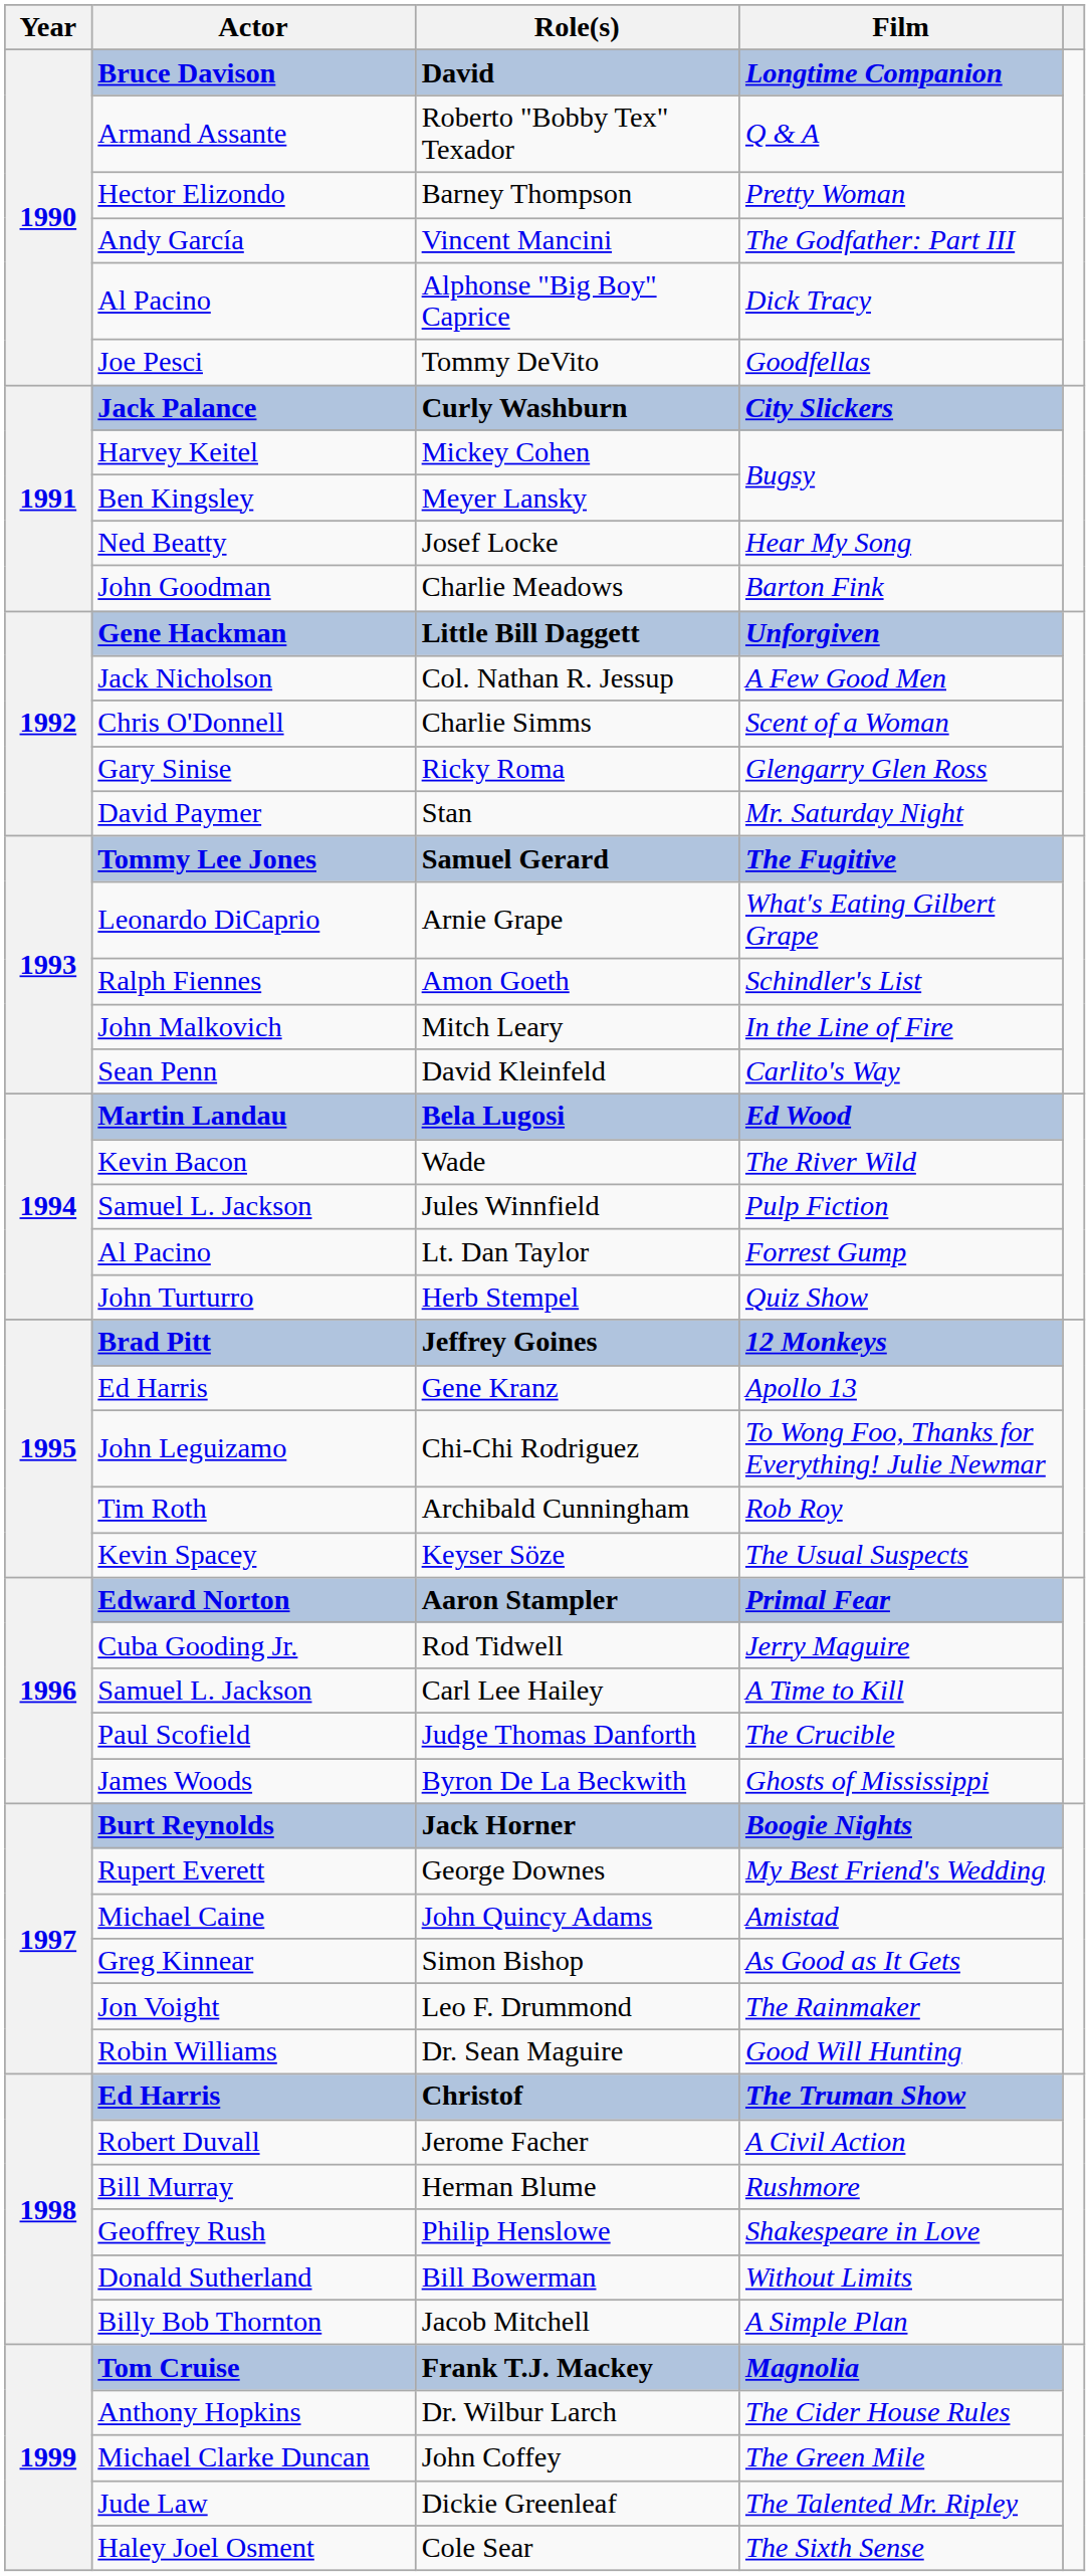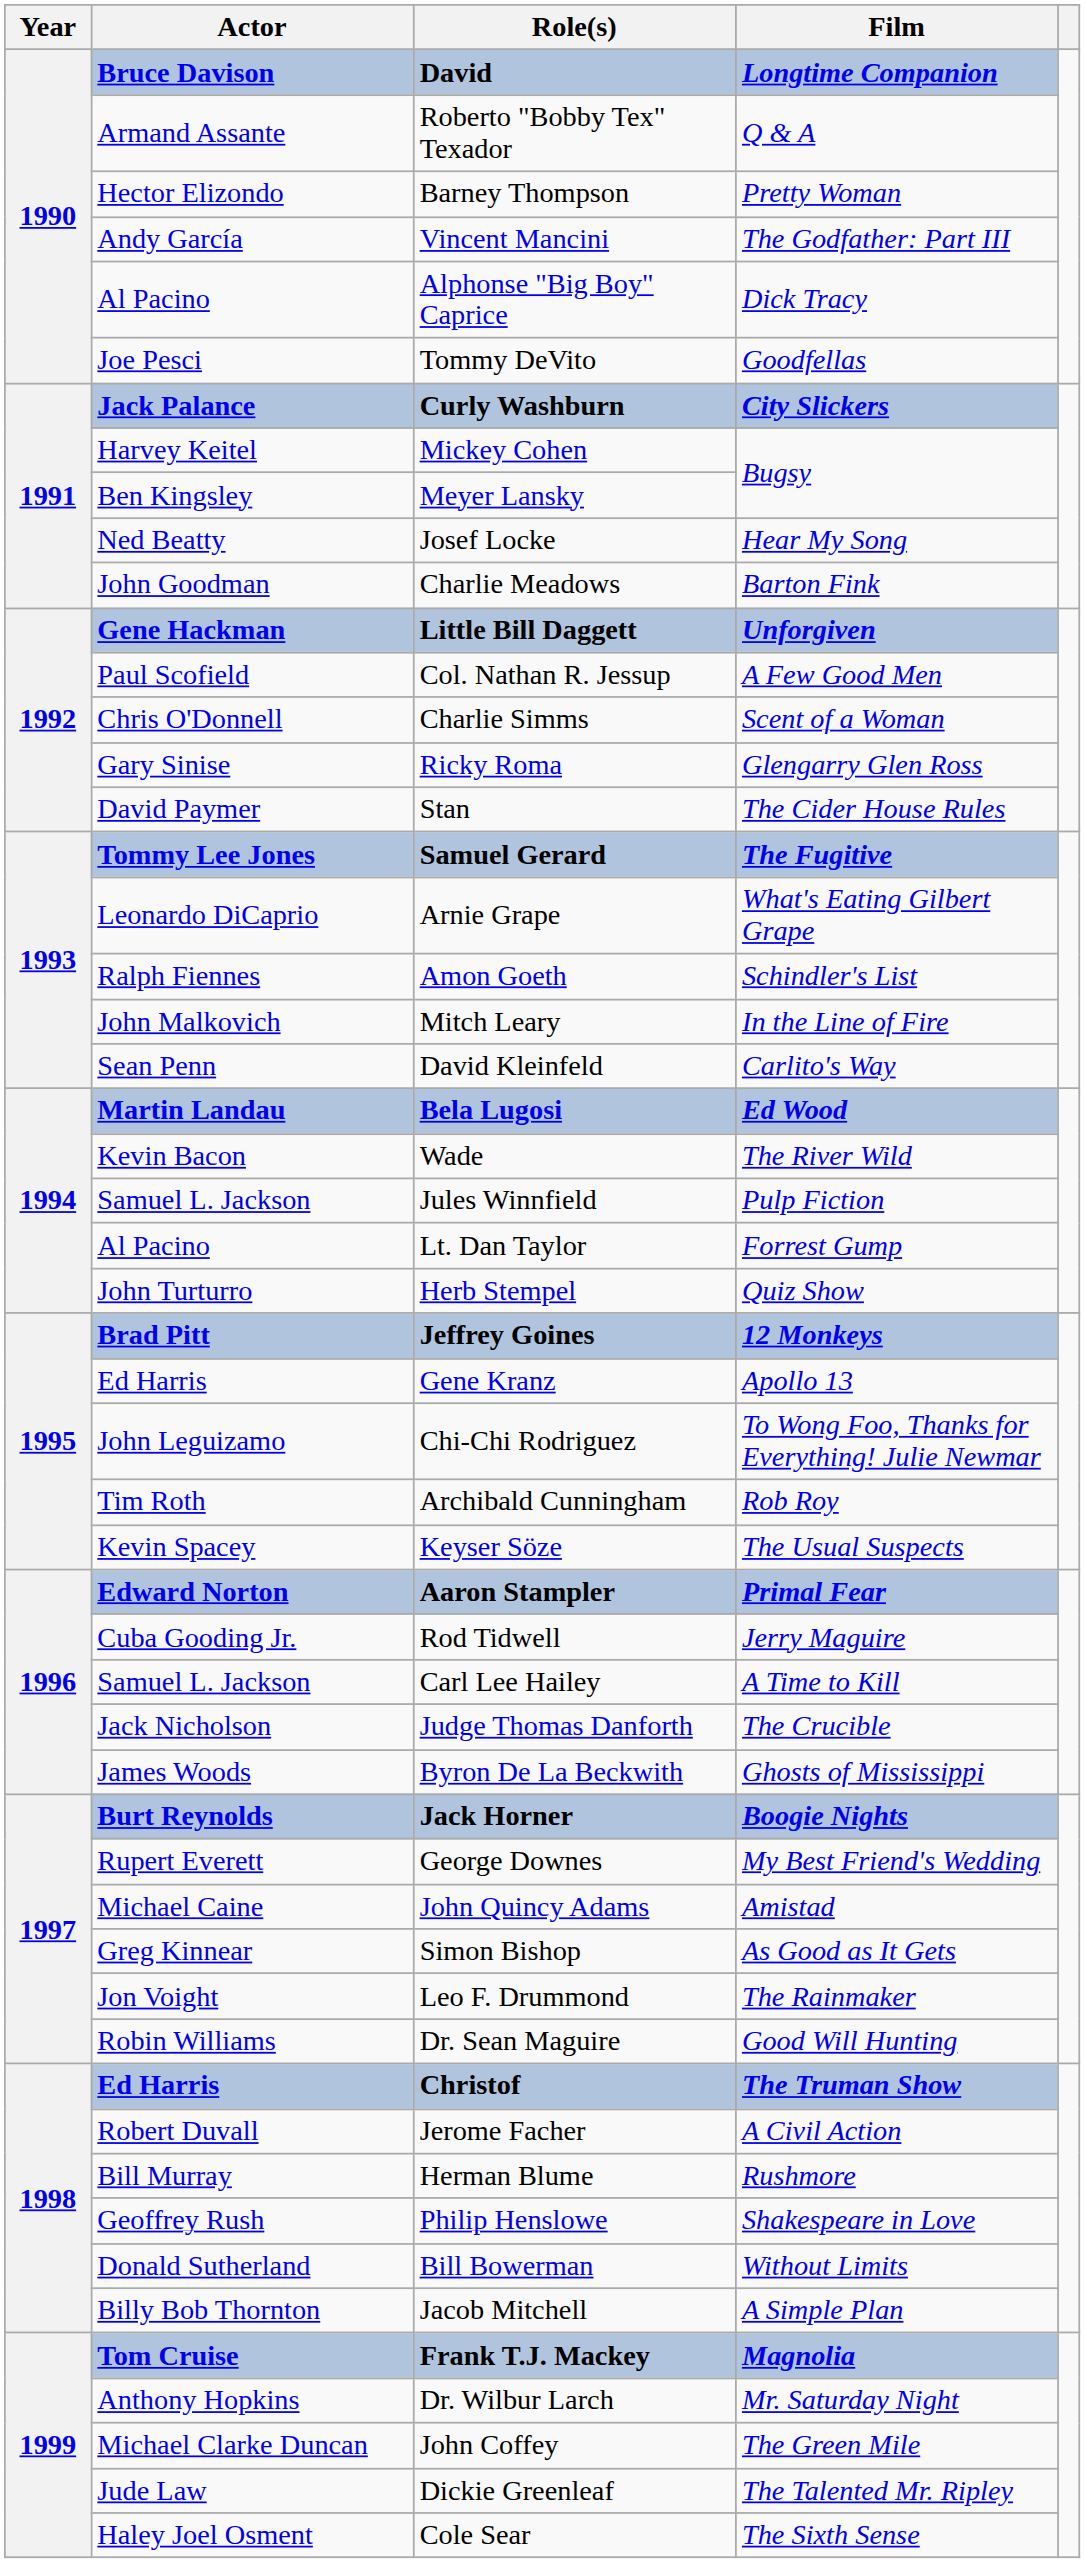Col. Nathan R. Jessup | Actor: Jack Nicholson -> Paul Scofield
Stan | Film: Mr. Saturday Night -> The Cider House Rules
Judge Thomas Danforth | Actor: Paul Scofield -> Jack Nicholson
Dr. Wilbur Larch | Film: The Cider House Rules -> Mr. Saturday Night
